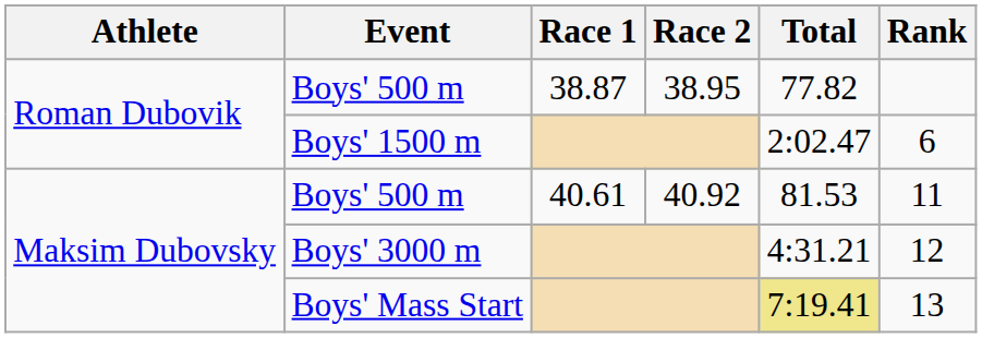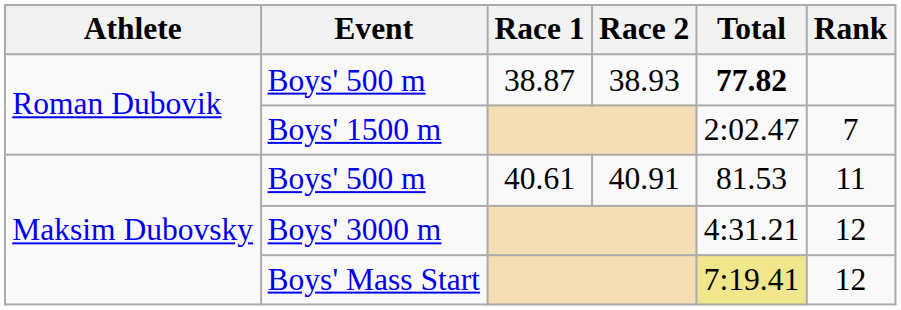Boys' 500 m / 38.87 | Race 2: 38.95 -> 38.93
Boys' 500 m / 38.87 | Total: normal -> bold
Boys' 1500 m | Rank: 6 -> 7
Boys' 500 m / 40.61 | Race 2: 40.92 -> 40.91
Boys' Mass Start | Rank: 13 -> 12
